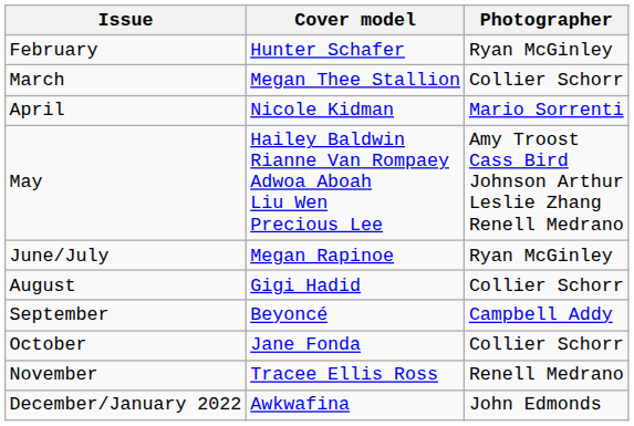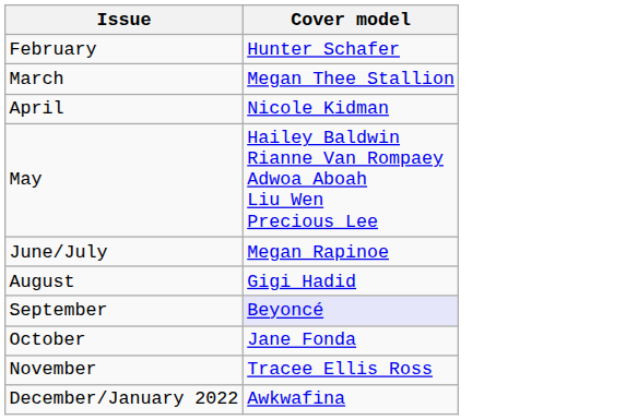- column: Photographer | Ryan McGinley | Collier Schorr | Mario Sorrenti | Amy Troost Cass Bird Johnson Arthur Leslie Zhang Renell Medrano | Ryan McGinley | Collier Schorr | Campbell Addy | Collier Schorr | Renell Medrano | John Edmonds
September | Cover model: no background -> lavender background
